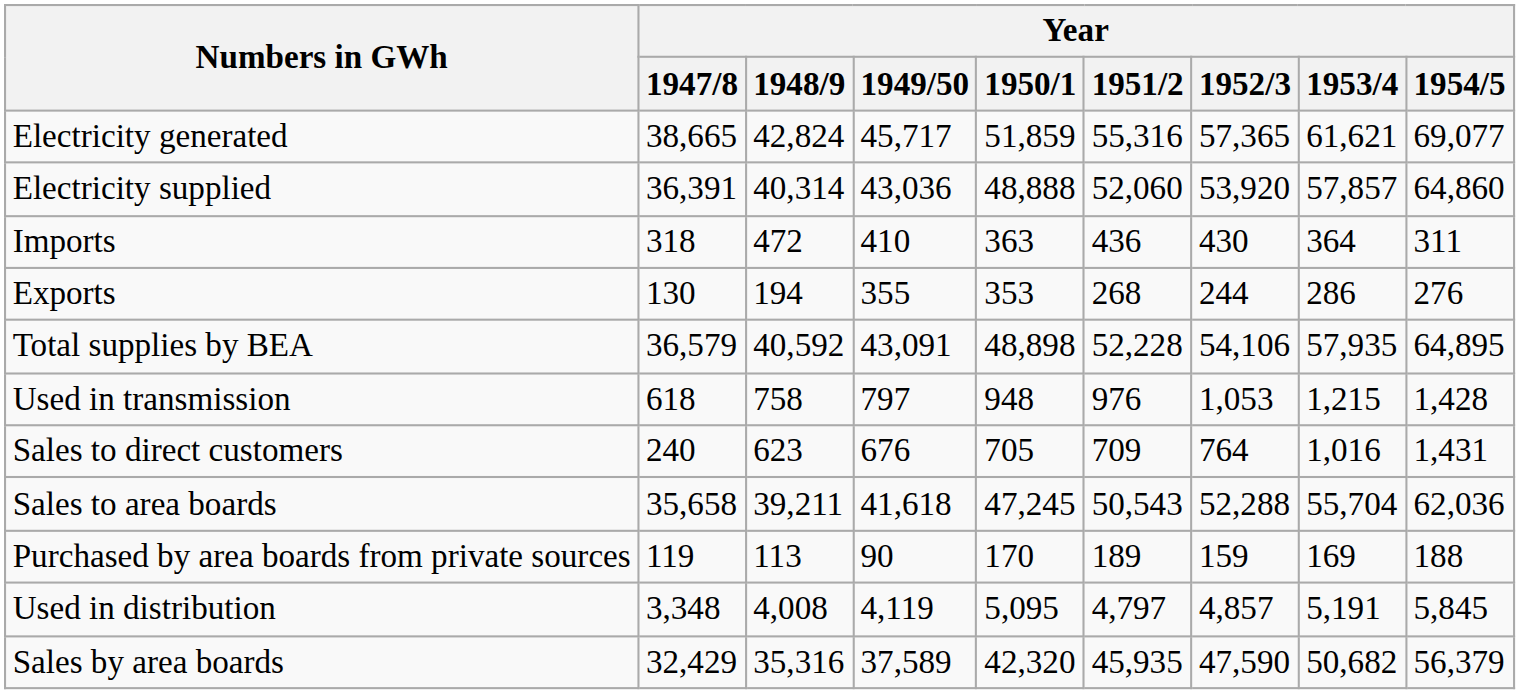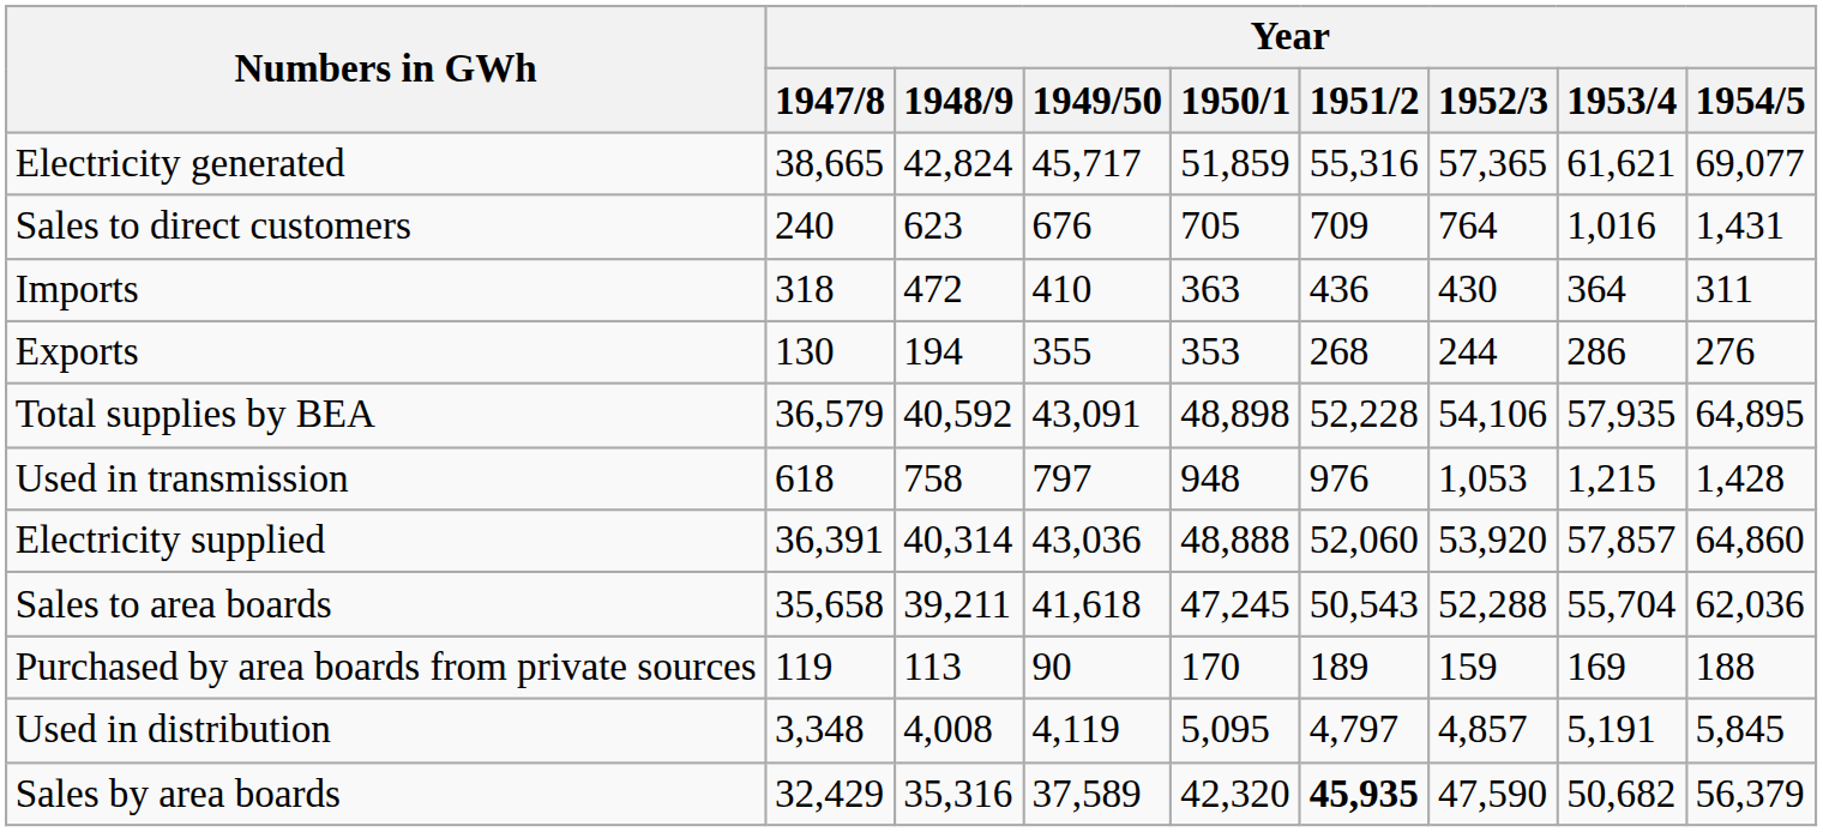rows swapped: Electricity supplied <-> Sales to direct customers
Sales by area boards | Year / 1951/2: normal -> bold
